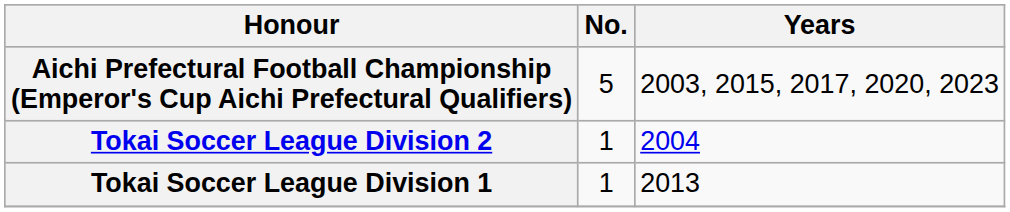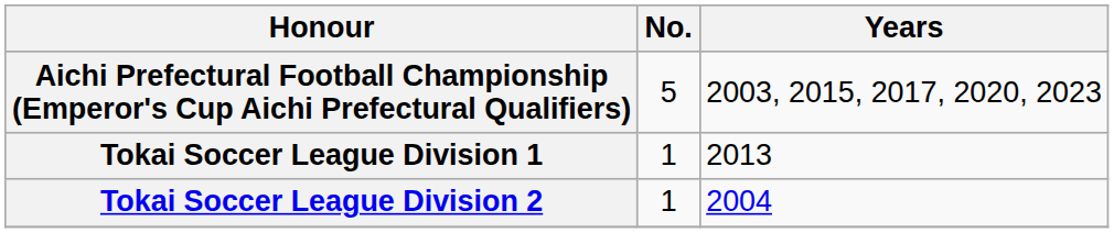rows swapped: Tokai Soccer League Division 2 <-> Tokai Soccer League Division 1
